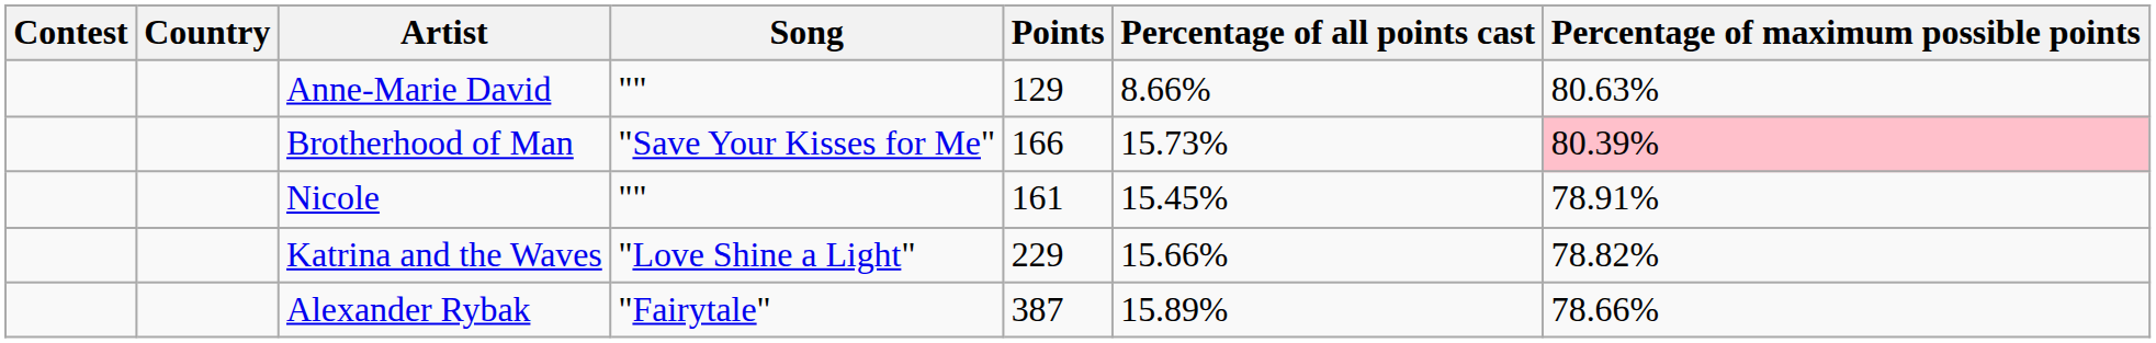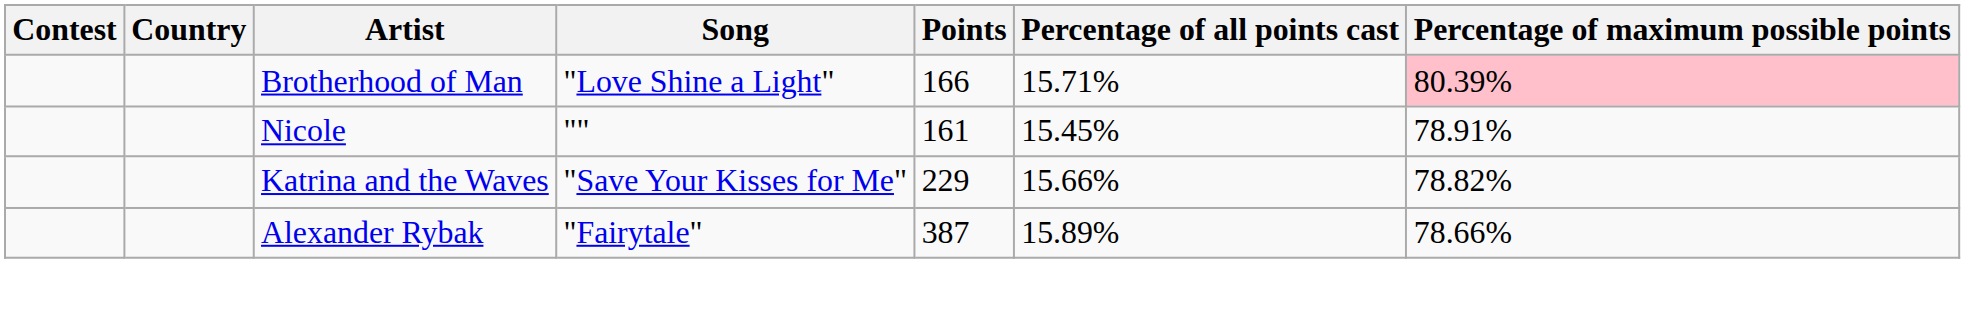- row: Anne-Marie David | "" | 129 | 8.66% | 80.63%
Brotherhood of Man | Song: "Save Your Kisses for Me" -> "Love Shine a Light"
Brotherhood of Man | Percentage of all points cast: 15.73% -> 15.71%
Katrina and the Waves | Song: "Love Shine a Light" -> "Save Your Kisses for Me"
